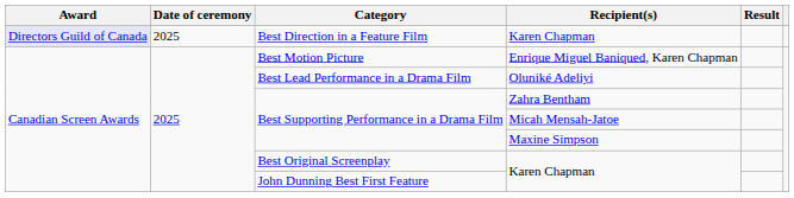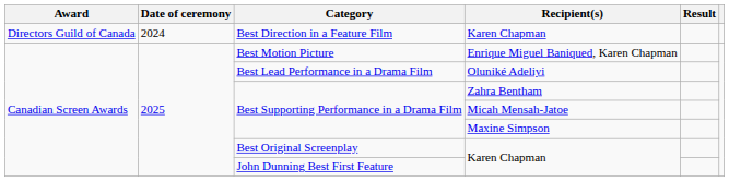Best Direction in a Feature Film | Award: lavender background -> no background
Best Direction in a Feature Film | Date of ceremony: 2025 -> 2024
